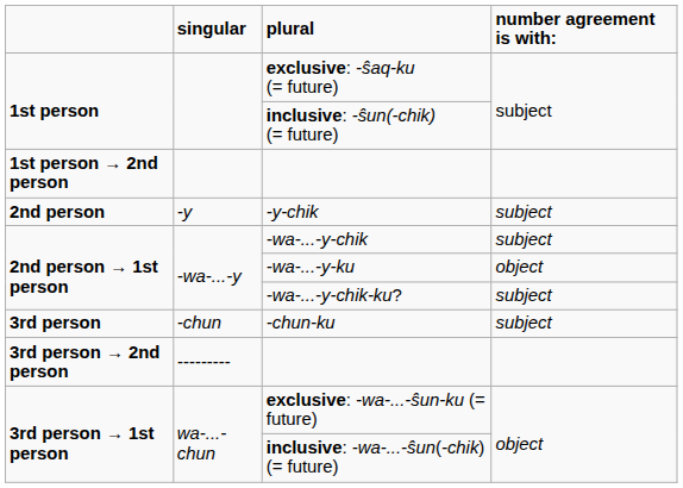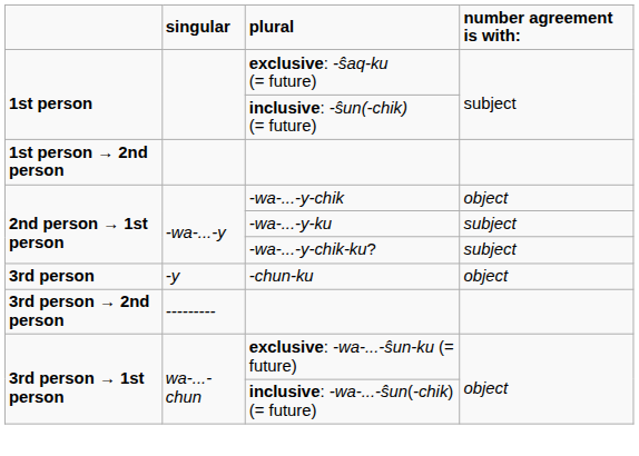- row: 2nd person | -y | -y-chik | subject
-wa-...-y-chik | number agreement is with:: subject -> object
-wa-...-y-ku | number agreement is with:: object -> subject
-chun-ku | singular: -chun -> -y
-chun-ku | number agreement is with:: subject -> object
